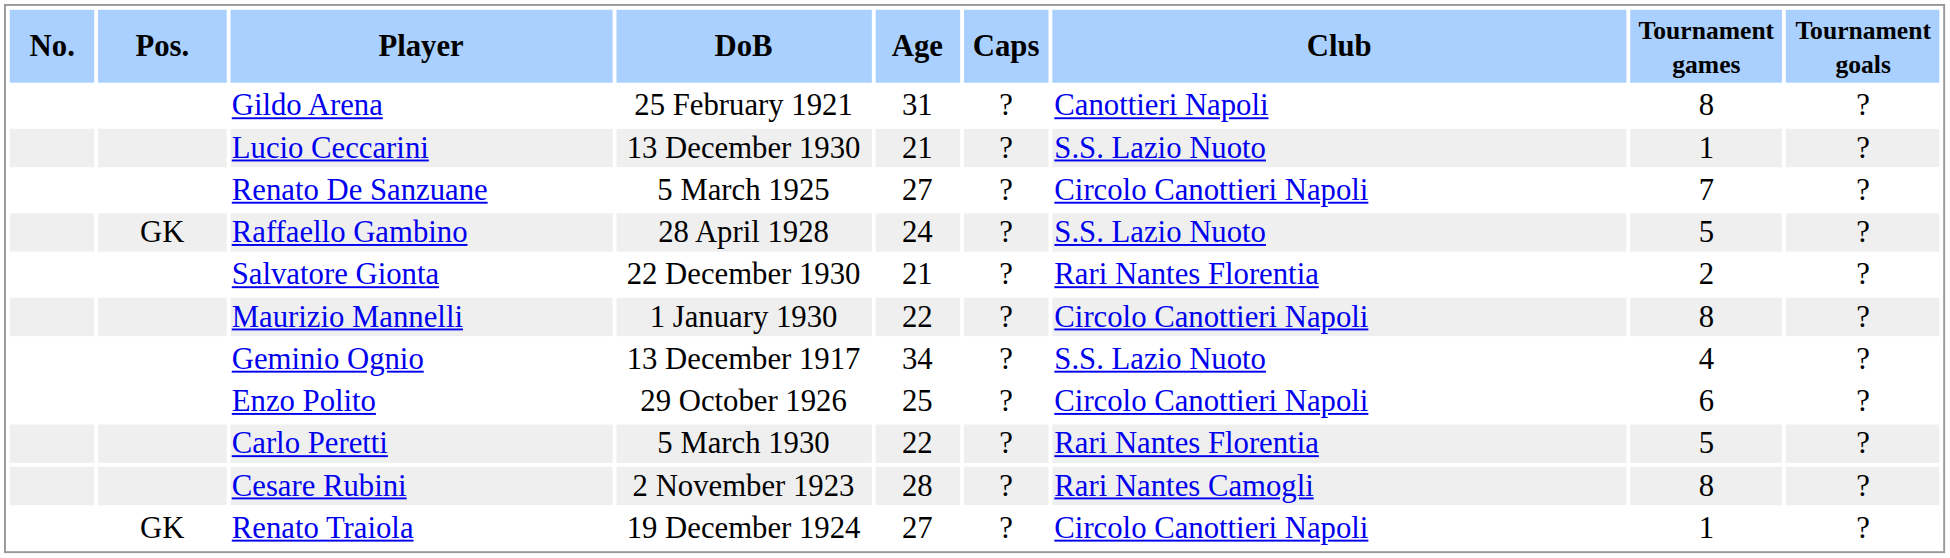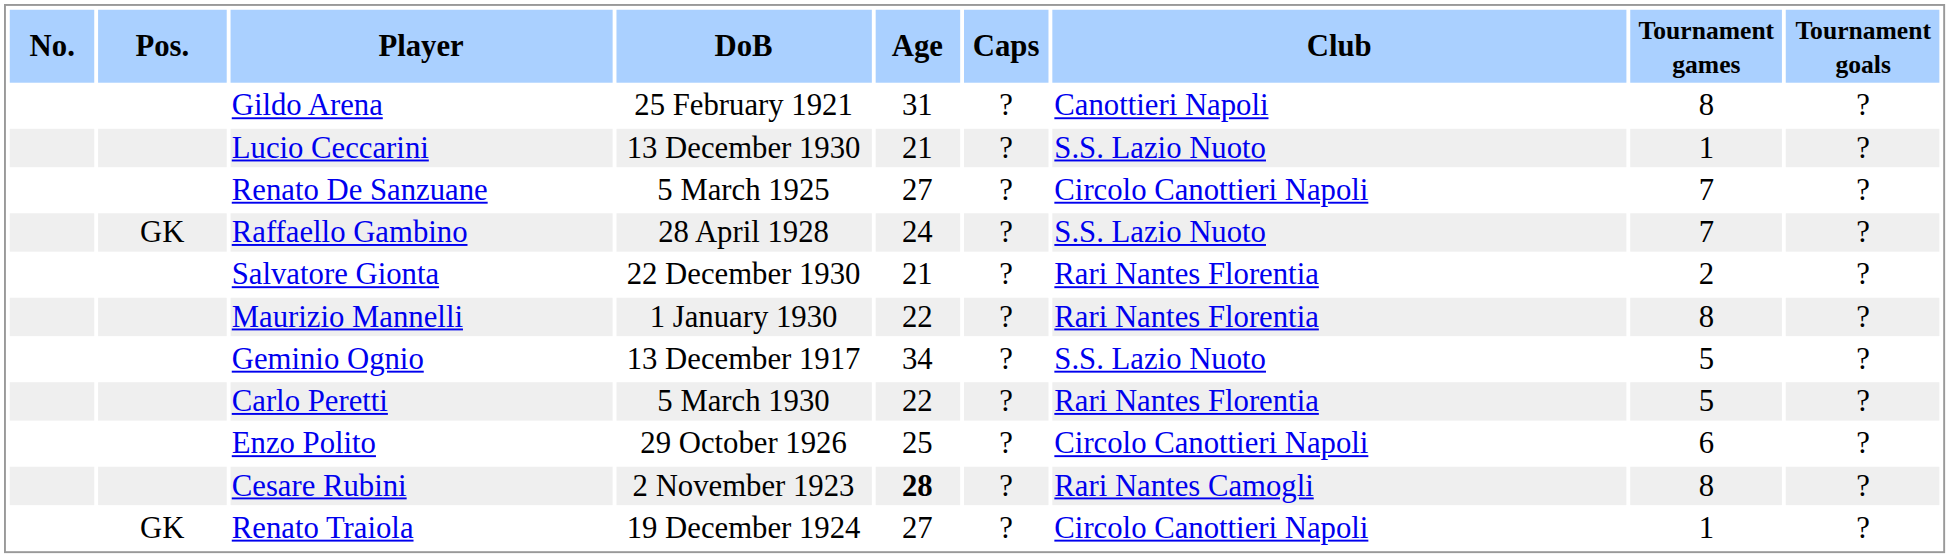Raffaello Gambino | Tournament games: 5 -> 7
Maurizio Mannelli | Club: Circolo Canottieri Napoli -> Rari Nantes Florentia
Geminio Ognio | Tournament games: 4 -> 5
rows swapped: Carlo Peretti <-> Enzo Polito
Cesare Rubini | Age: normal -> bold
